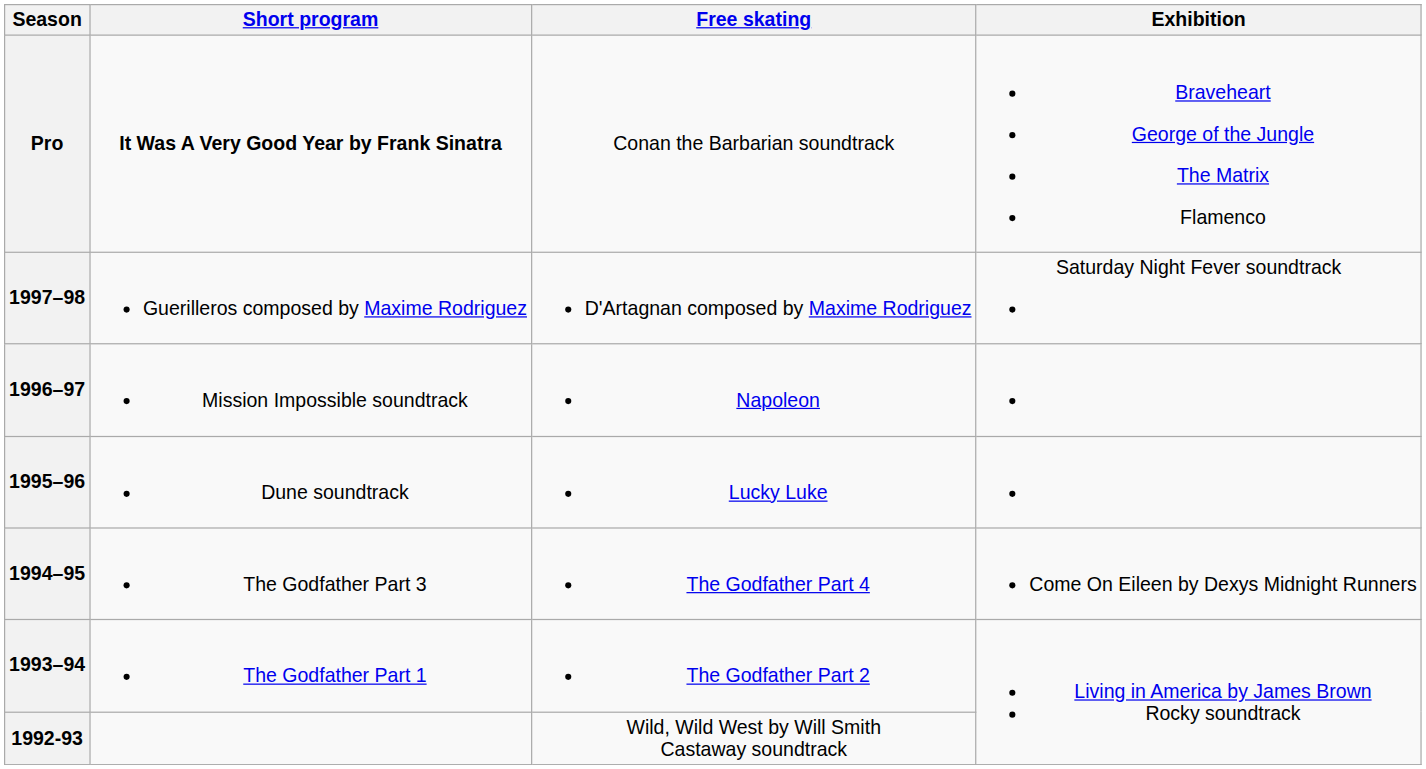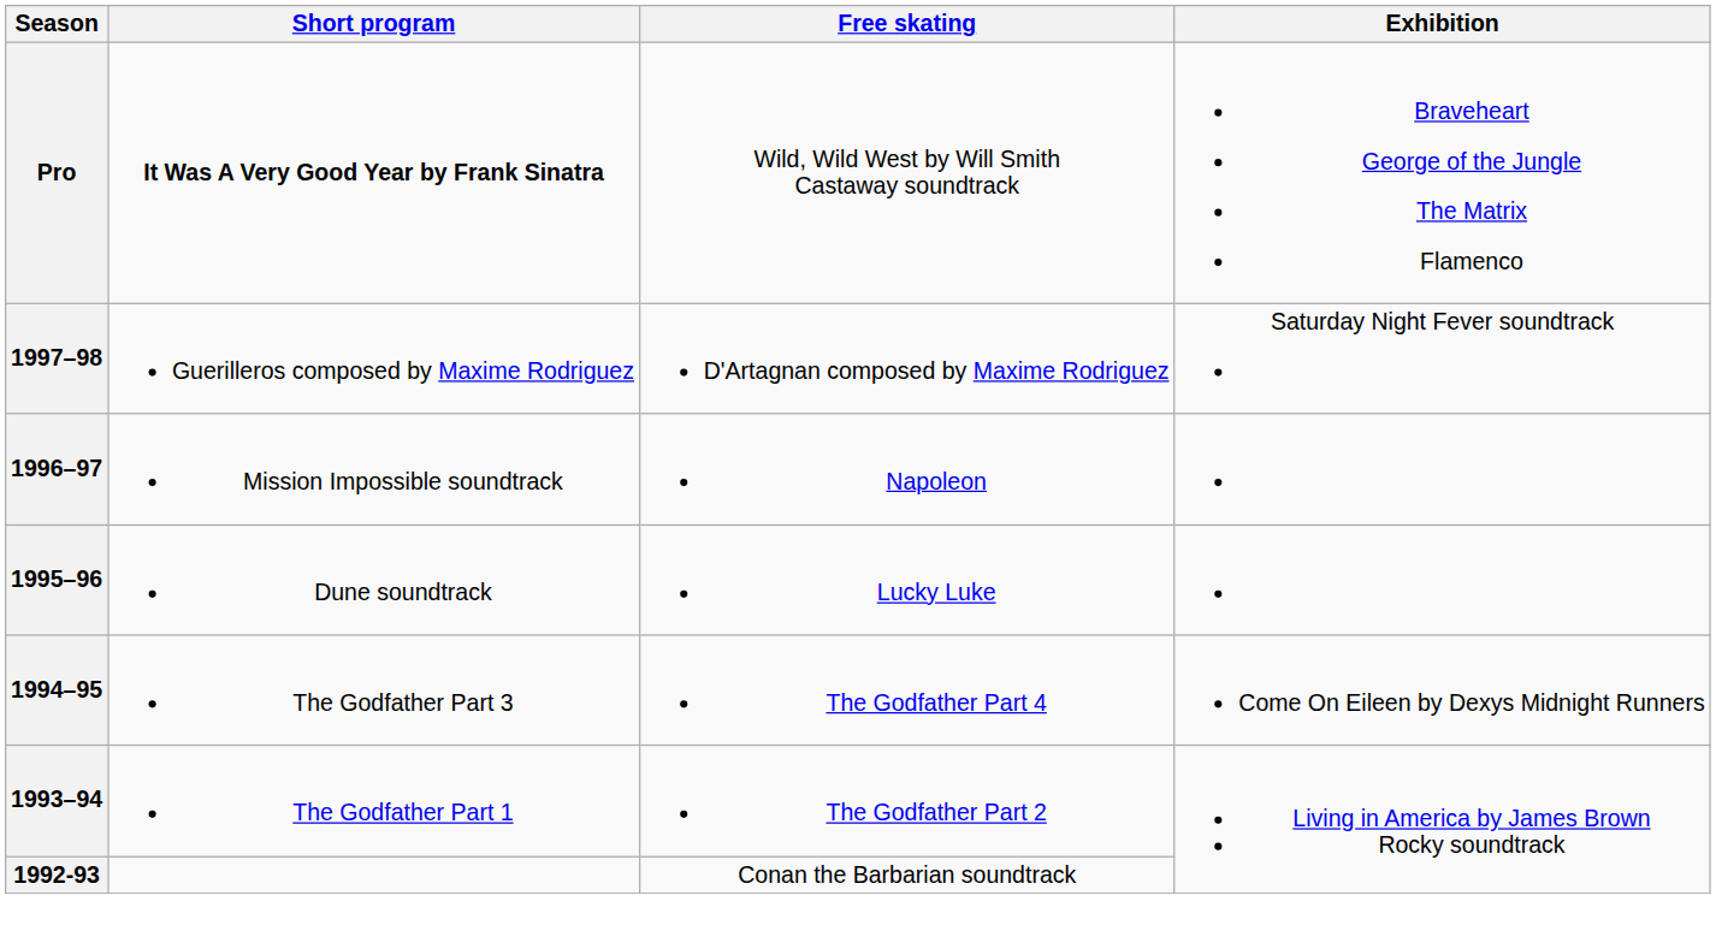Pro | Free skating: Conan the Barbarian soundtrack -> Wild, Wild West by Will Smith Castaway soundtrack
1992-93 | Free skating: Wild, Wild West by Will Smith Castaway soundtrack -> Conan the Barbarian soundtrack
